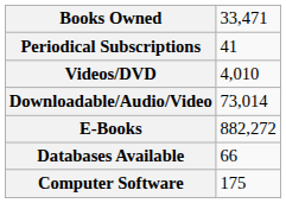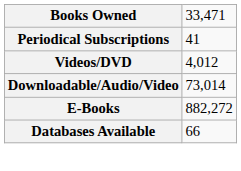Videos/DVD | column 2: 4,010 -> 4,012
- row: Computer Software | 175
